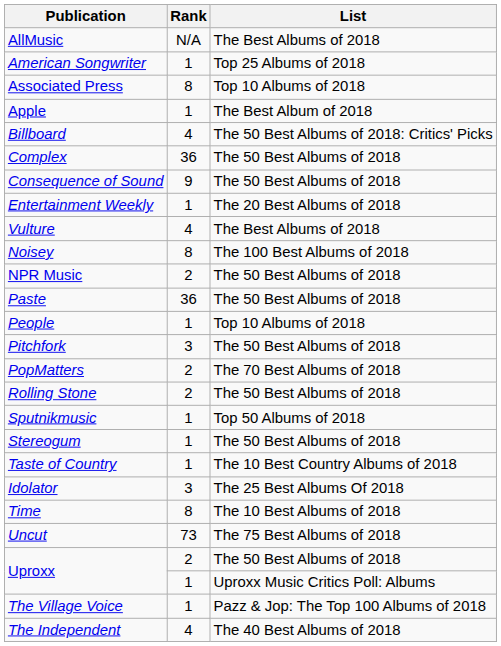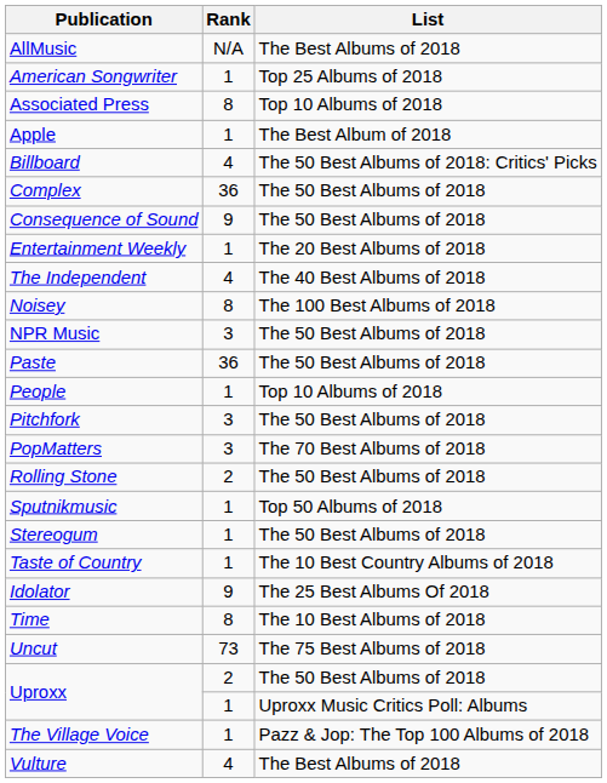rows swapped: The Independent <-> Vulture
NPR Music | Rank: 2 -> 3
PopMatters | Rank: 2 -> 3
Idolator | Rank: 3 -> 9
